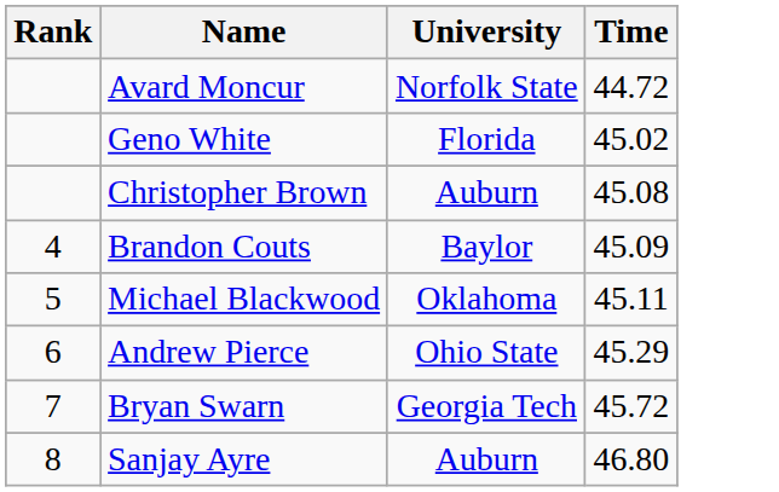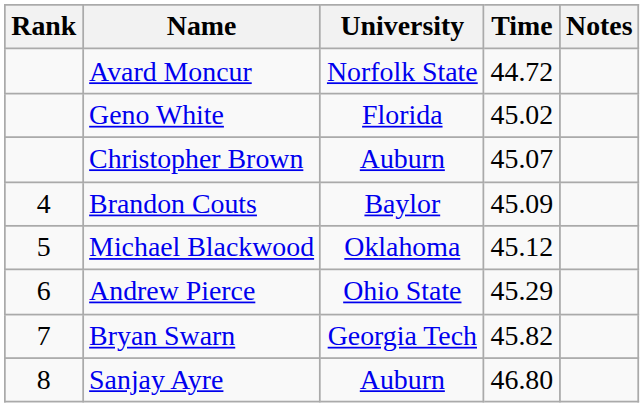+ column: Notes
Christopher Brown | Time: 45.08 -> 45.07
Michael Blackwood | Time: 45.11 -> 45.12
Bryan Swarn | Time: 45.72 -> 45.82
